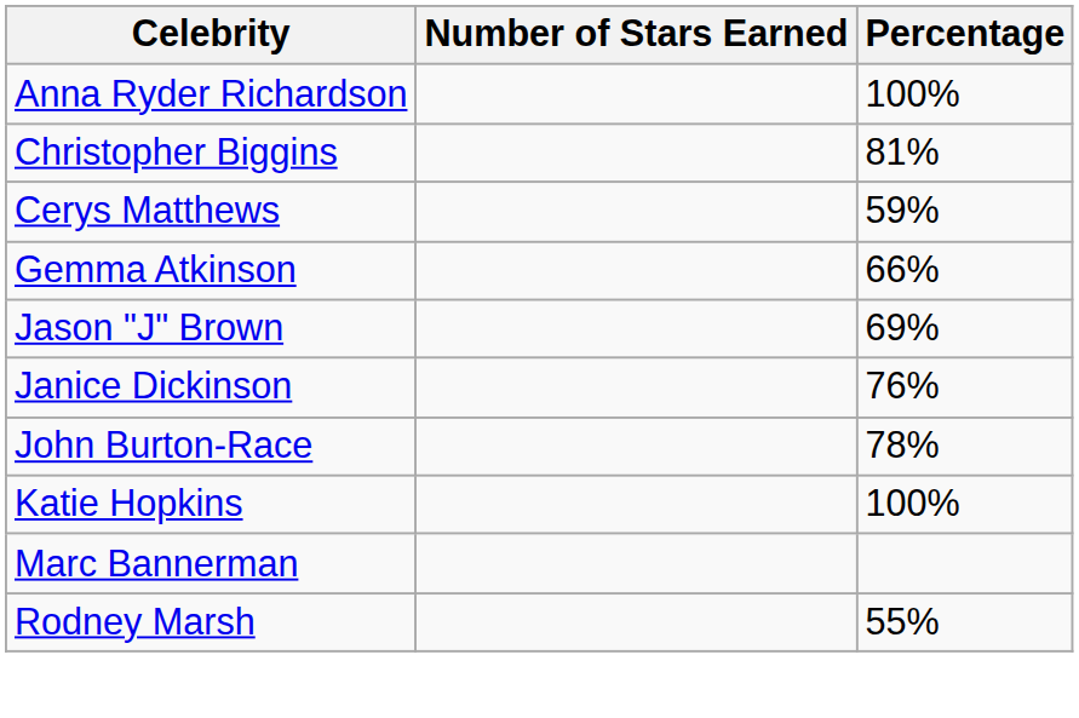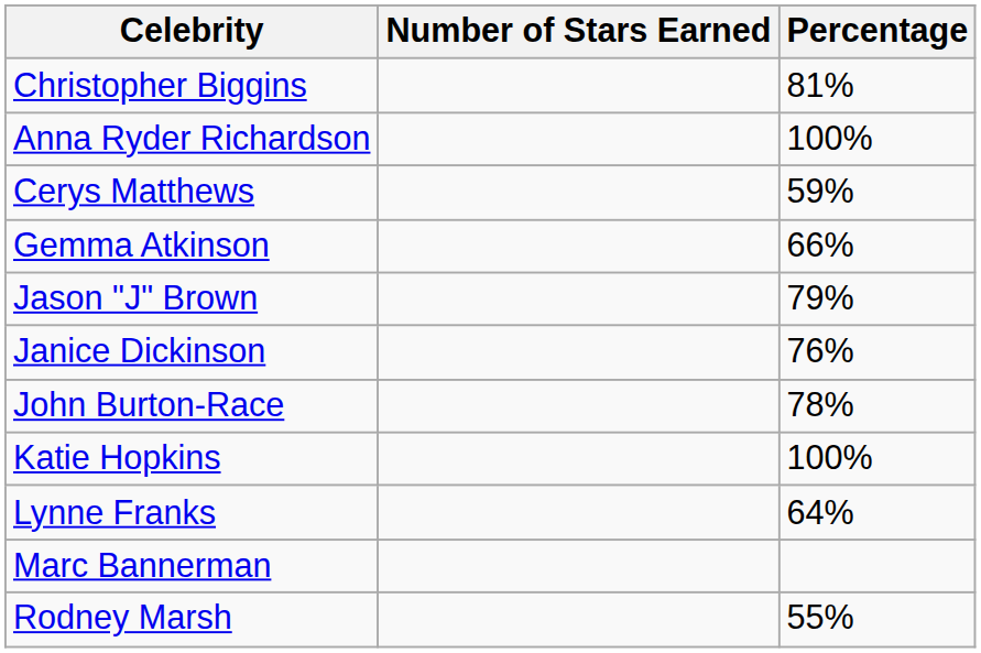rows swapped: Anna Ryder Richardson <-> Christopher Biggins
Jason "J" Brown | Percentage: 69% -> 79%
+ row: Lynne Franks | 64%
